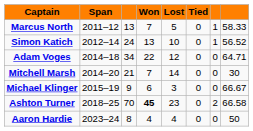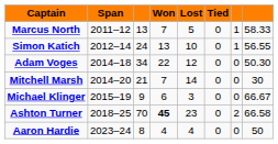Simon Katich | column 8: 56.52 -> 56.55
Adam Voges | column 8: 64.71 -> 50.30
